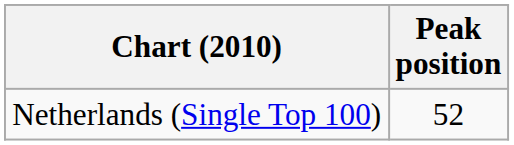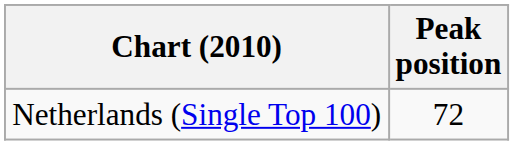Netherlands (Single Top 100) | Peak position: 52 -> 72
